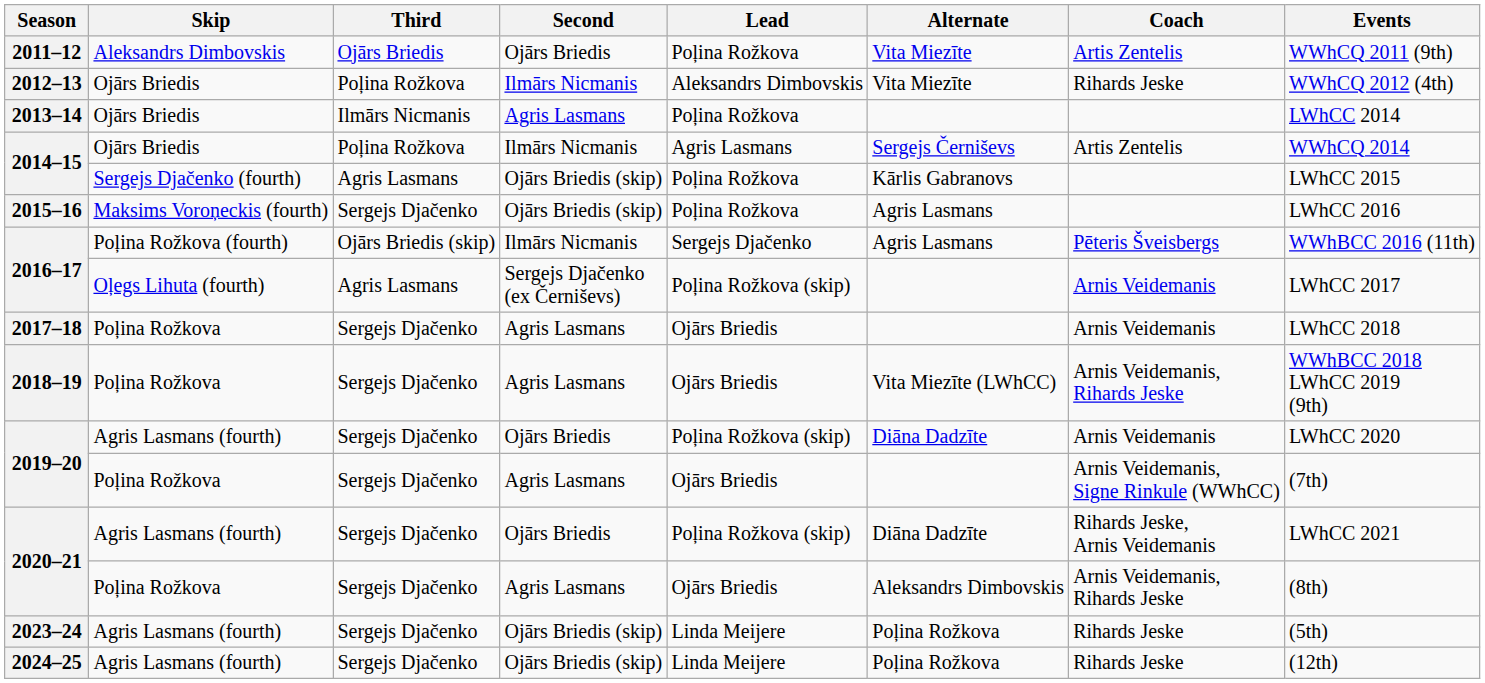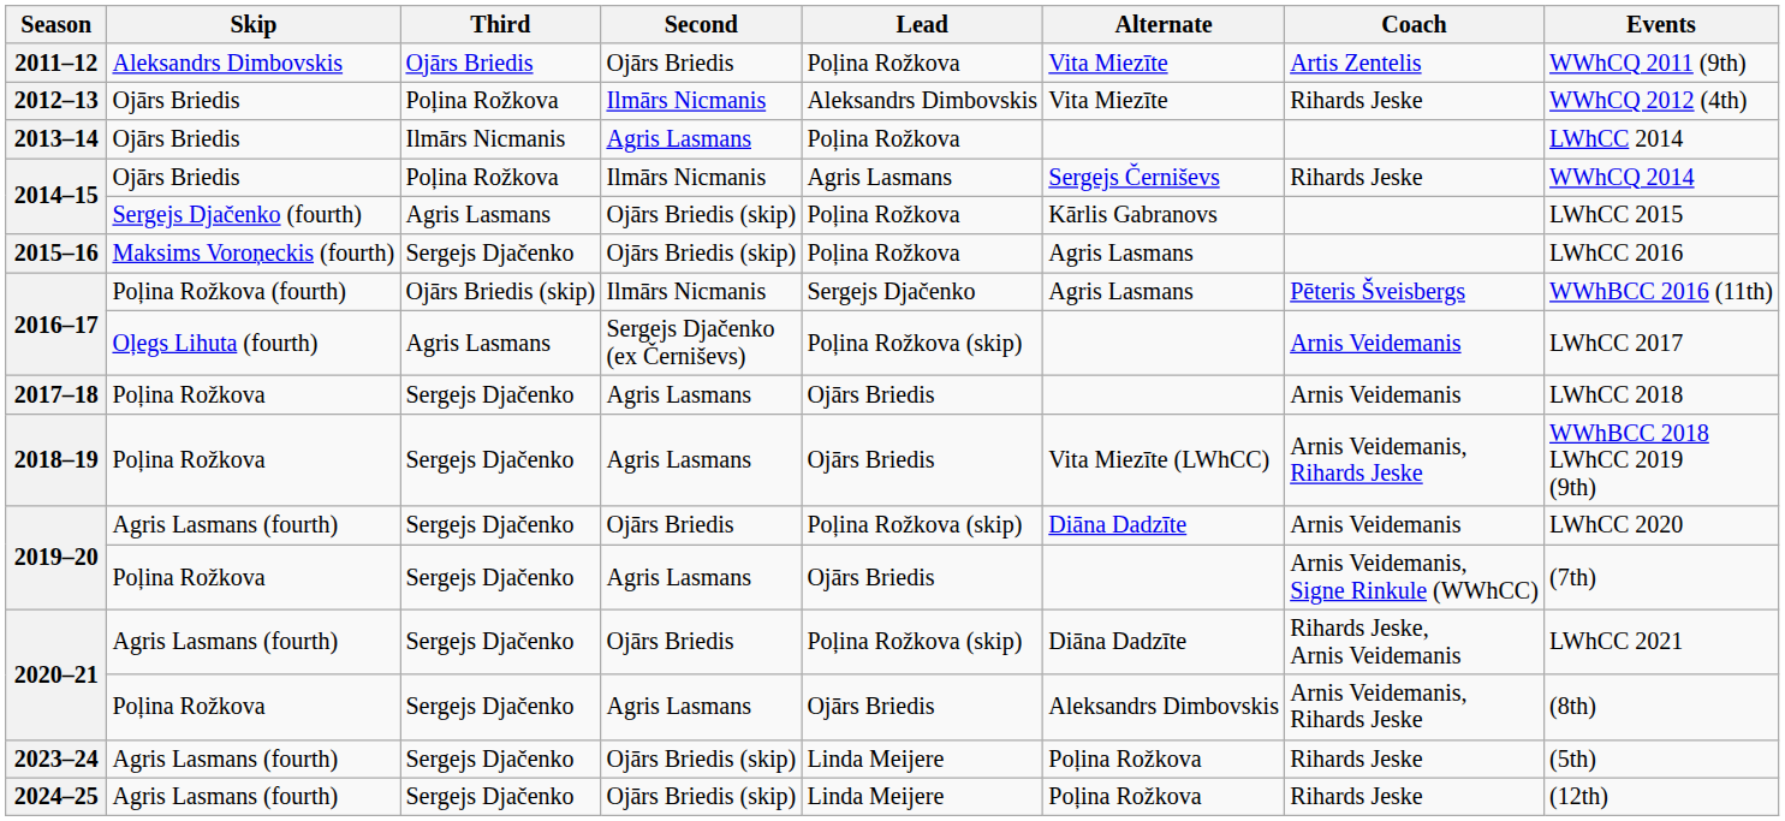2014–15 / Ojārs Briedis | Coach: Artis Zentelis -> Rihards Jeske
